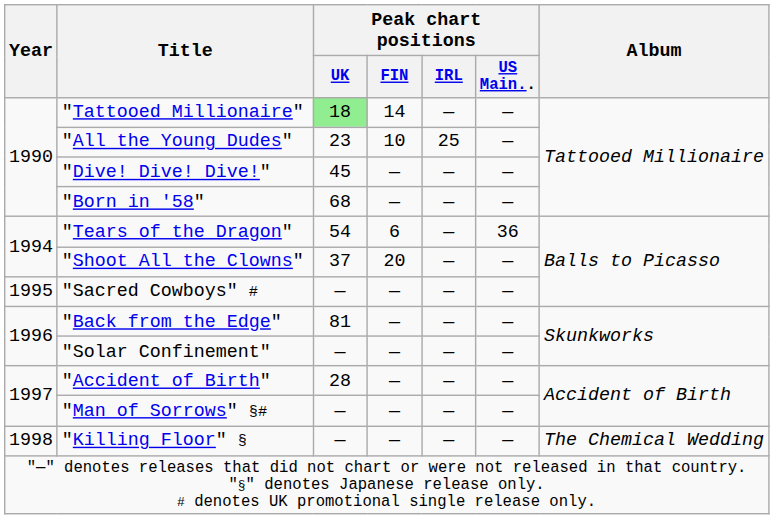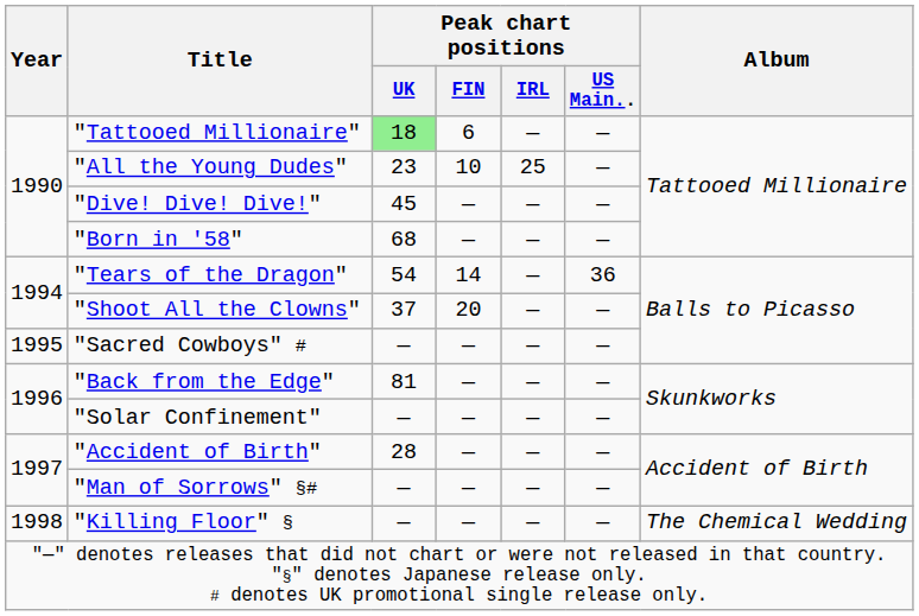"Tattooed Millionaire" | Peak chart positions / FIN: 14 -> 6
"Tears of the Dragon" | Peak chart positions / FIN: 6 -> 14
